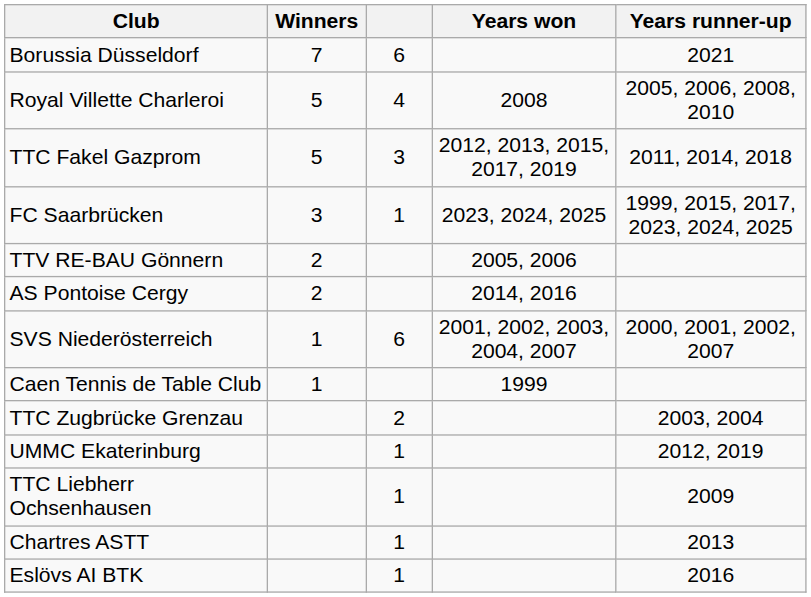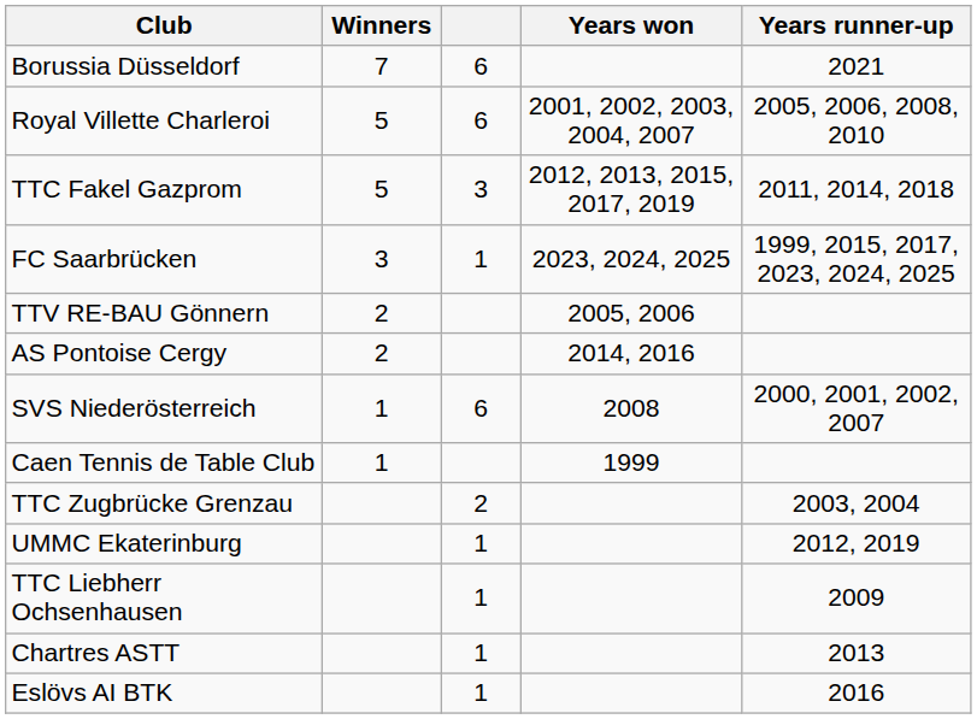Royal Villette Charleroi | column 3: 4 -> 6
Royal Villette Charleroi | Years won: 2008 -> 2001, 2002, 2003, 2004, 2007
SVS Niederösterreich | Years won: 2001, 2002, 2003, 2004, 2007 -> 2008
